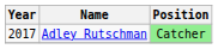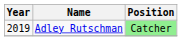Adley Rutschman | Year: 2017 -> 2019
